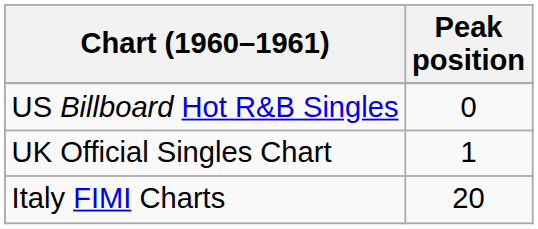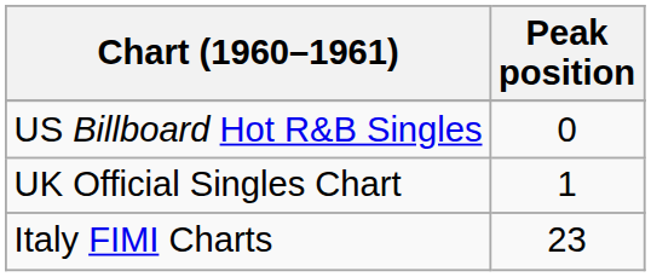Italy FIMI Charts | Peak position: 20 -> 23
